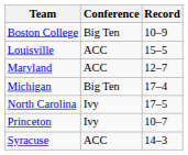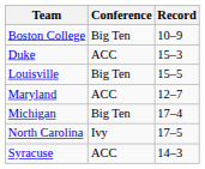+ row: Duke | ACC | 15–3
Louisville | Conference: ACC -> Big Ten
- row: Princeton | Ivy | 10–7
